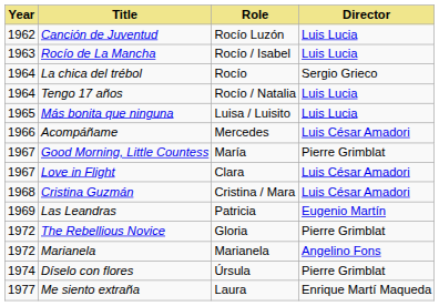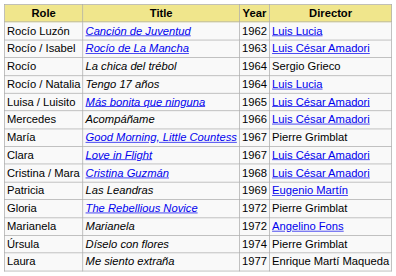columns swapped: Year <-> Role
Rocío de La Mancha | Director: Luis Lucia -> Luis César Amadori
Más bonita que ninguna | Director: Luis Lucia -> Luis César Amadori
